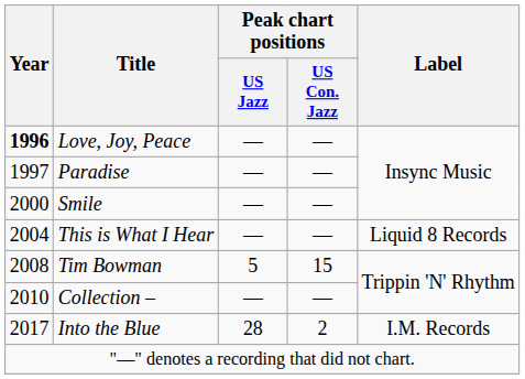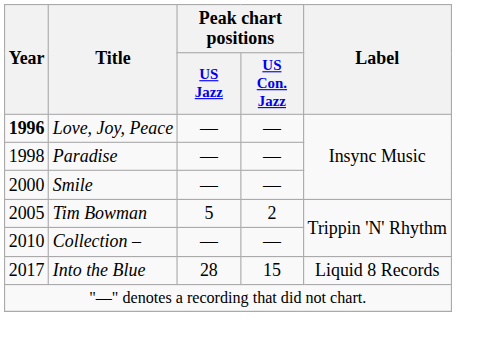Paradise | Year: 1997 -> 1998
- row: 2004 | This is What I Hear | — | — | Liquid 8 Records
Tim Bowman | Year: 2008 -> 2005
Tim Bowman | Peak chart positions / US Con. Jazz: 15 -> 2
Into the Blue | Peak chart positions / US Con. Jazz: 2 -> 15
Into the Blue | Label: I.M. Records -> Liquid 8 Records
